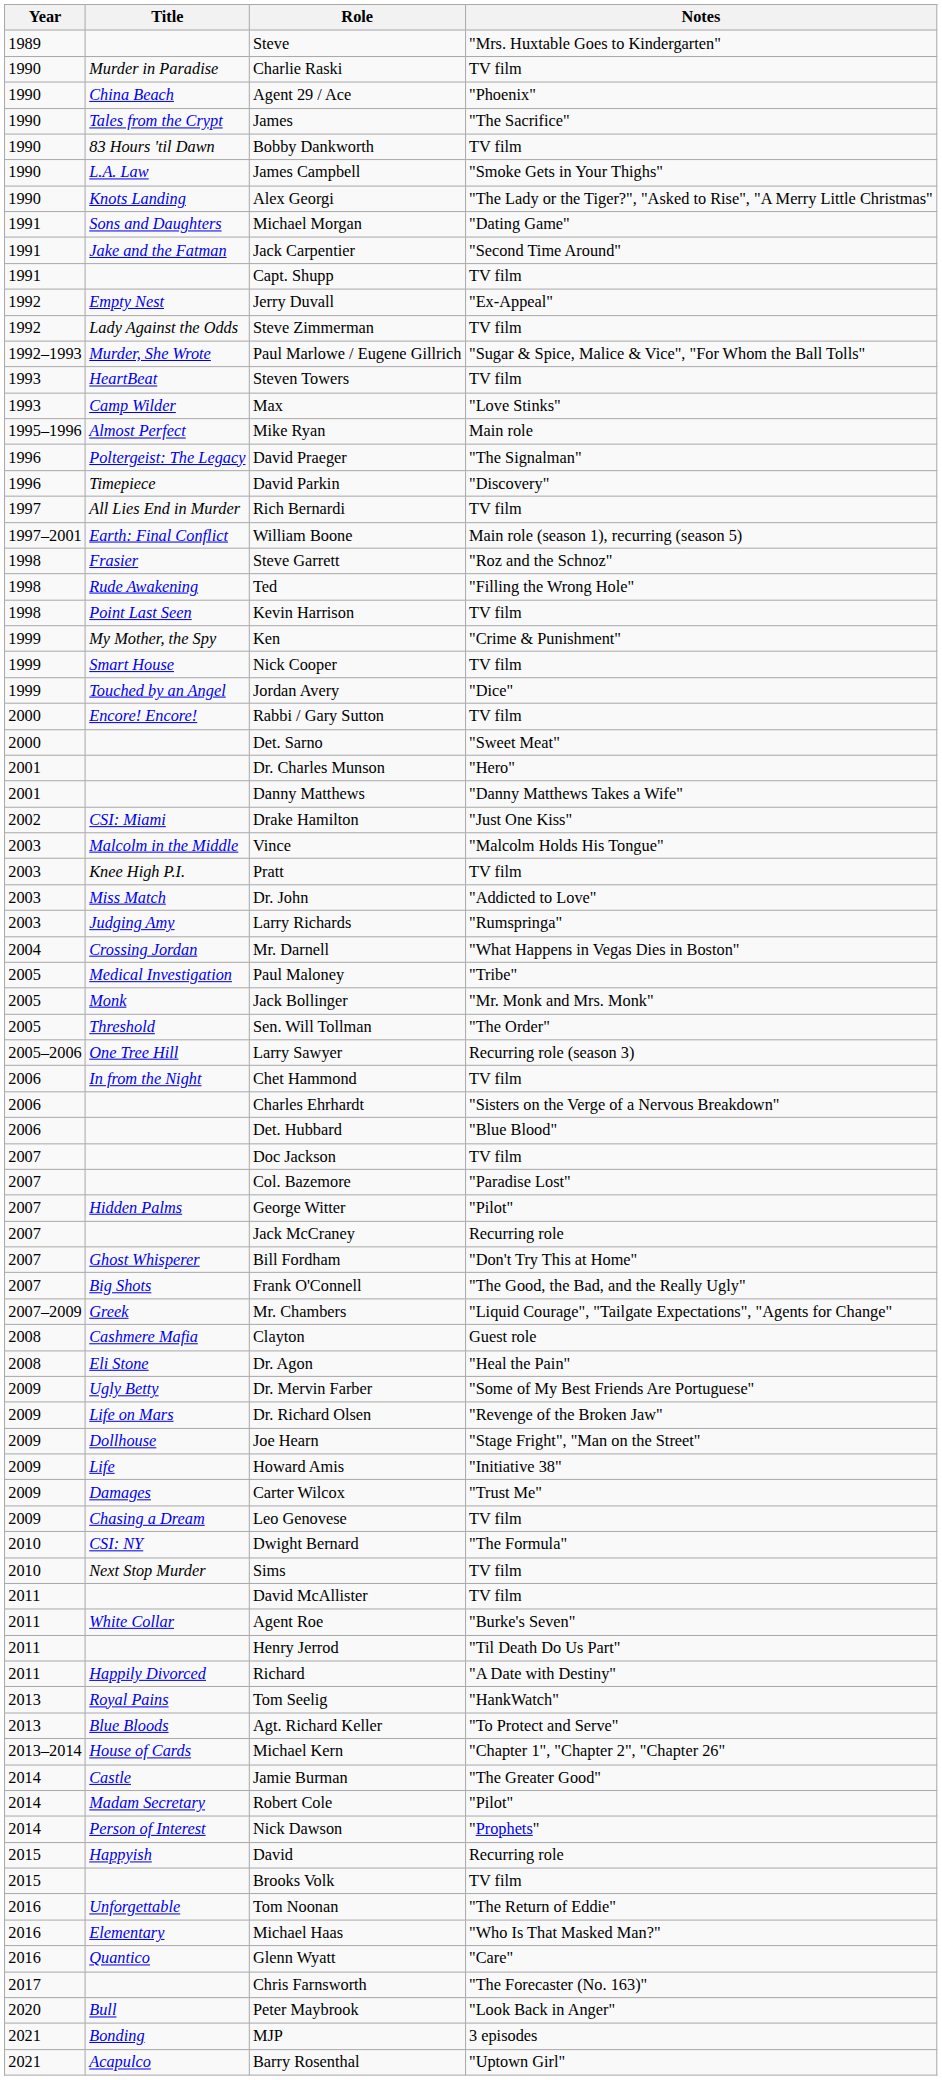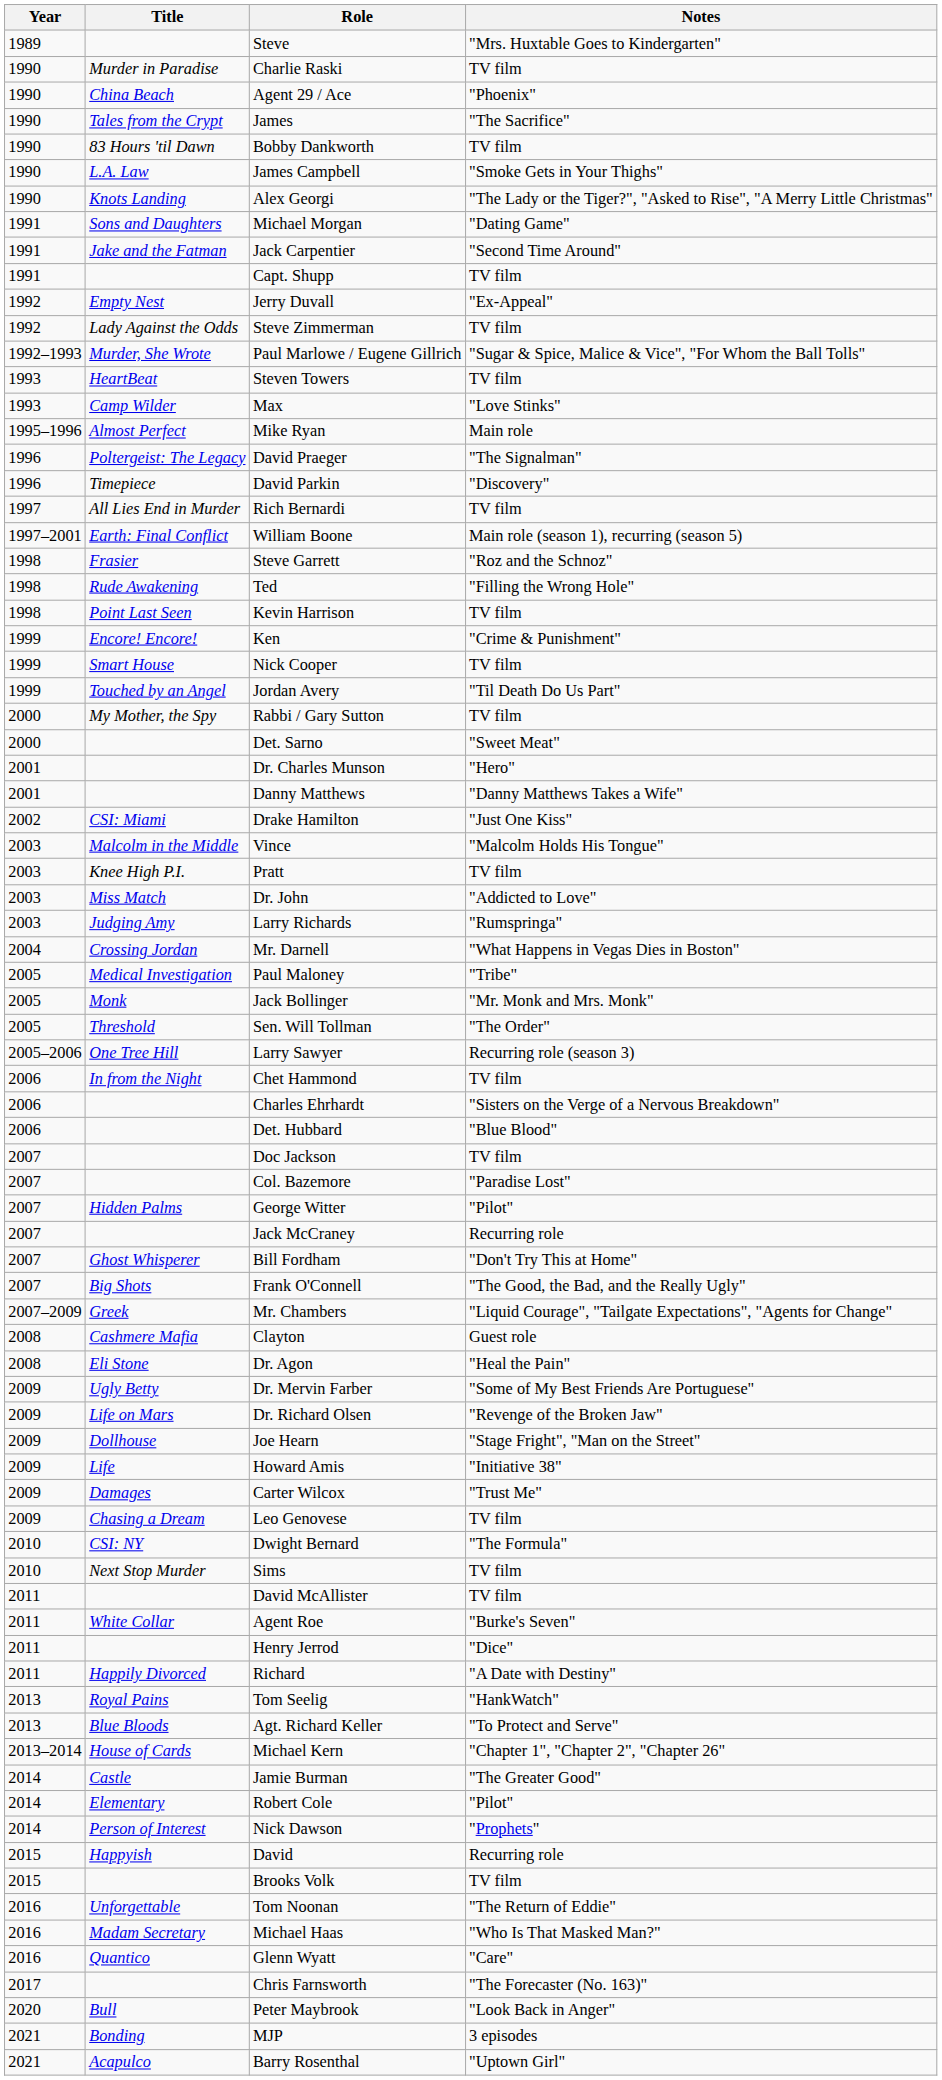Ken | Title: My Mother, the Spy -> Encore! Encore!
Jordan Avery | Notes: "Dice" -> "Til Death Do Us Part"
Rabbi / Gary Sutton | Title: Encore! Encore! -> My Mother, the Spy
Henry Jerrod | Notes: "Til Death Do Us Part" -> "Dice"
Robert Cole | Title: Madam Secretary -> Elementary
Michael Haas | Title: Elementary -> Madam Secretary
